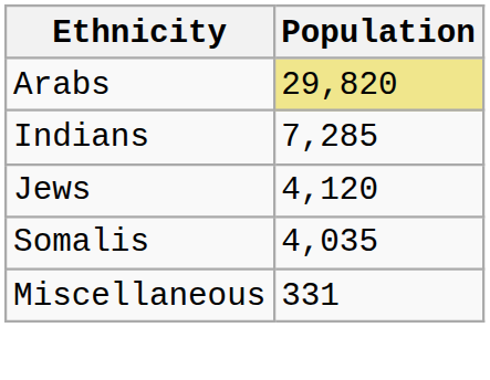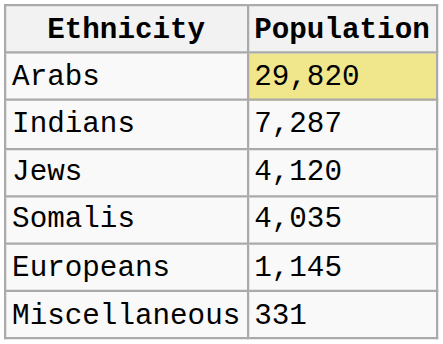Indians | Population: 7,285 -> 7,287
+ row: Europeans | 1,145
